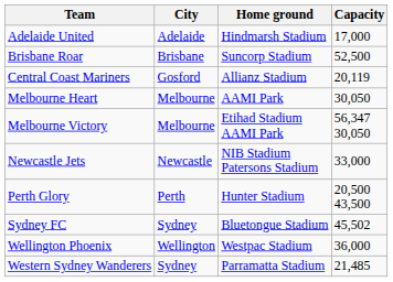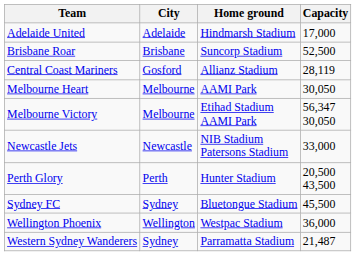Central Coast Mariners | Capacity: 20,119 -> 28,119
Sydney FC | Capacity: 45,502 -> 45,500
Western Sydney Wanderers | Capacity: 21,485 -> 21,487
